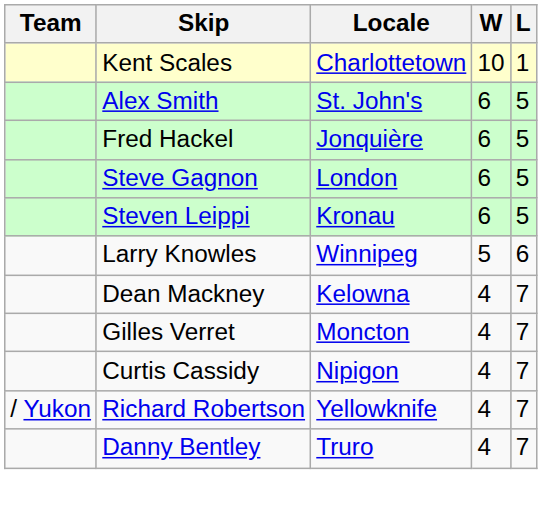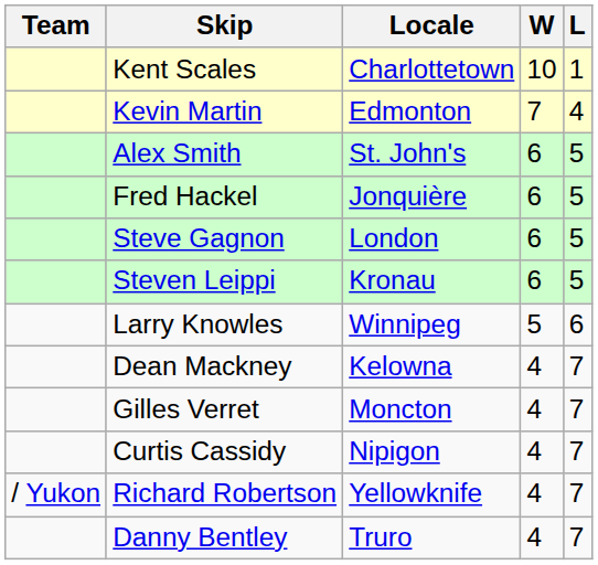+ row: Kevin Martin | Edmonton | 7 | 4
